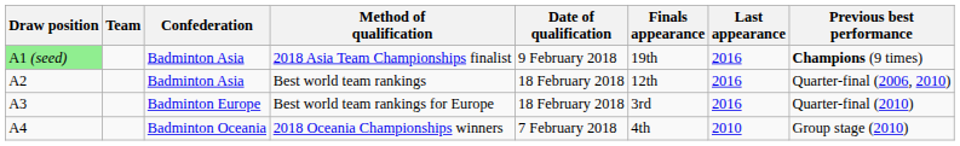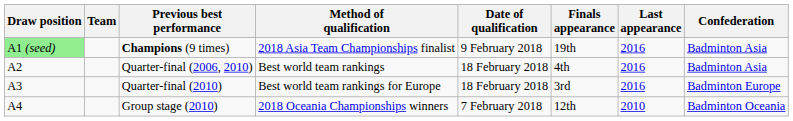columns swapped: Confederation <-> Previous best performance
Best world team rankings | Finals appearance: 12th -> 4th
2018 Oceania Championships winners | Finals appearance: 4th -> 12th
